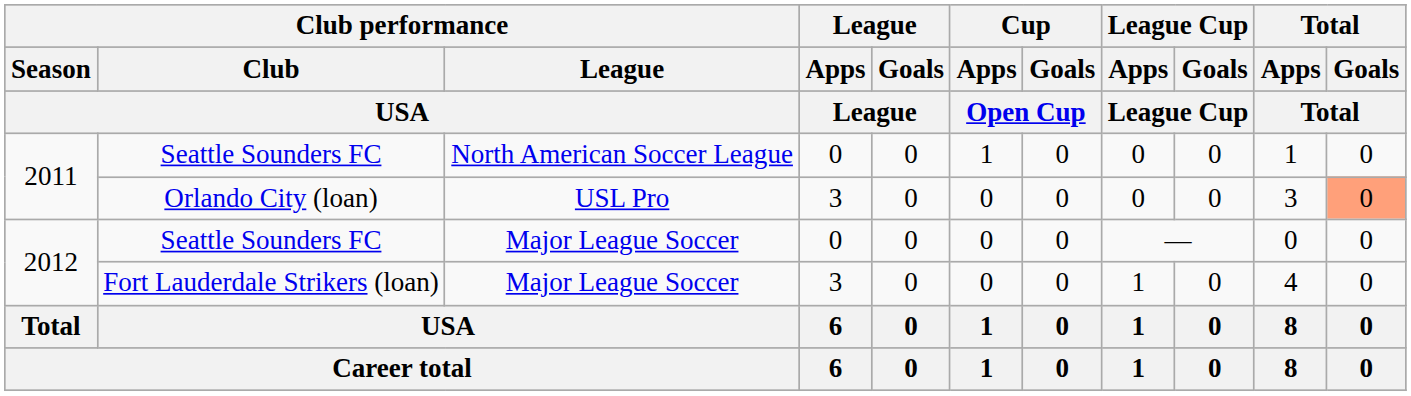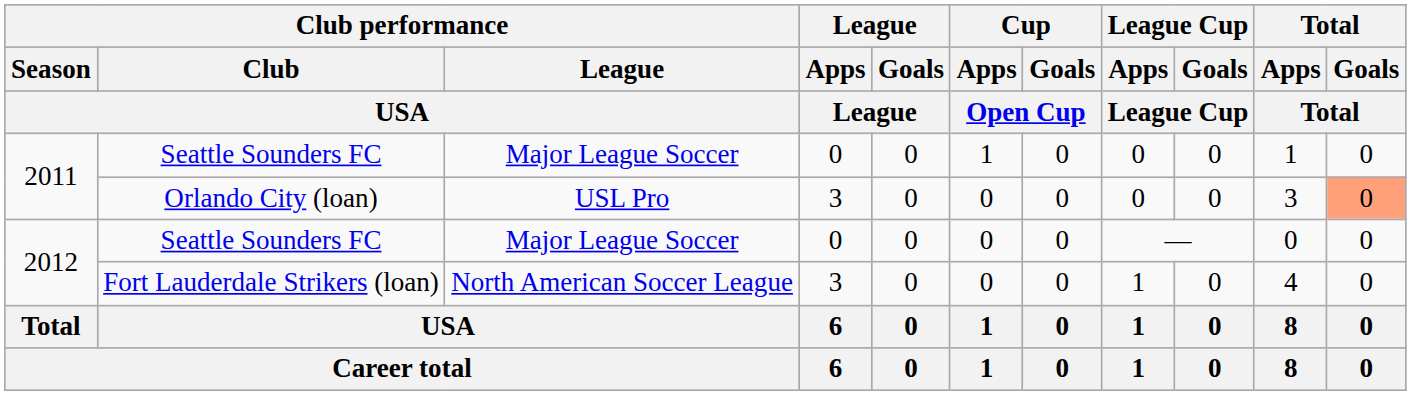2011 / Seattle Sounders FC | Club performance / League / USA: North American Soccer League -> Major League Soccer
Fort Lauderdale Strikers (loan) | Club performance / League / USA: Major League Soccer -> North American Soccer League
